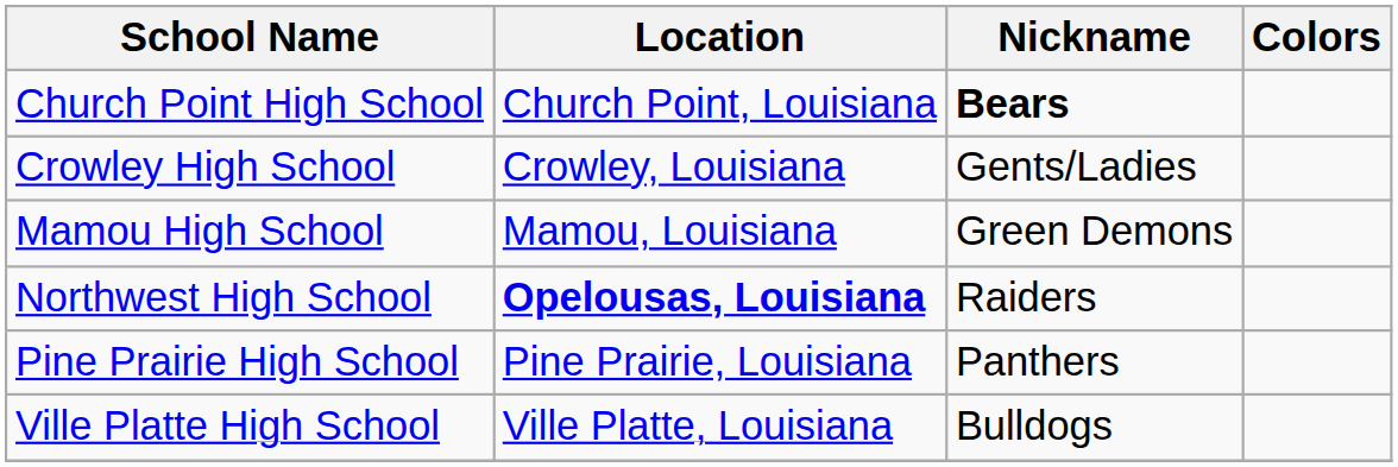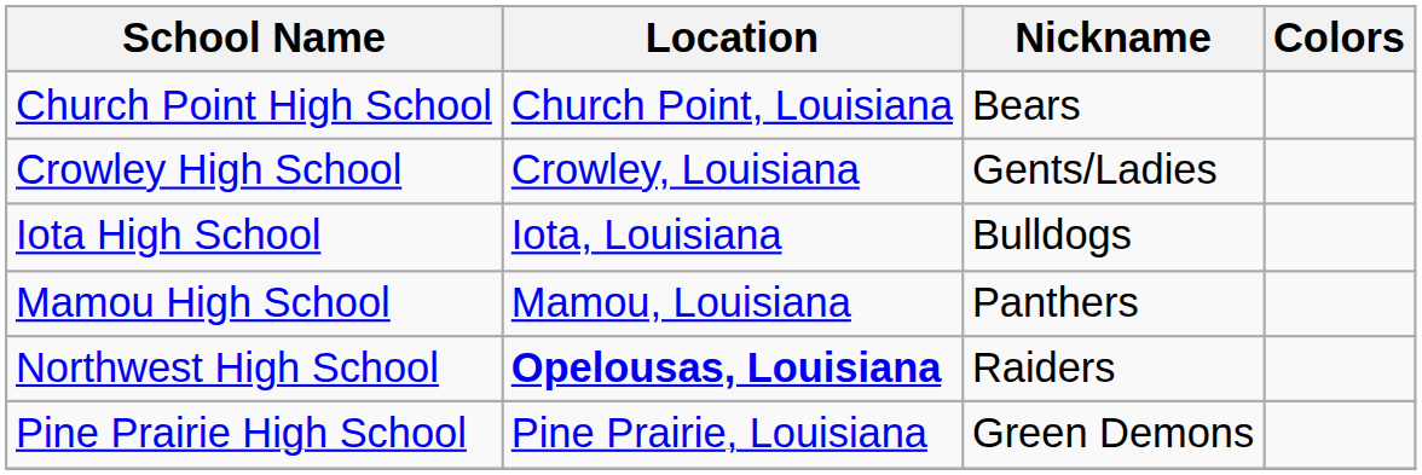Church Point High School | Nickname: bold -> normal
+ row: Iota High School | Iota, Louisiana | Bulldogs
Mamou High School | Nickname: Green Demons -> Panthers
Pine Prairie High School | Nickname: Panthers -> Green Demons
- row: Ville Platte High School | Ville Platte, Louisiana | Bulldogs
